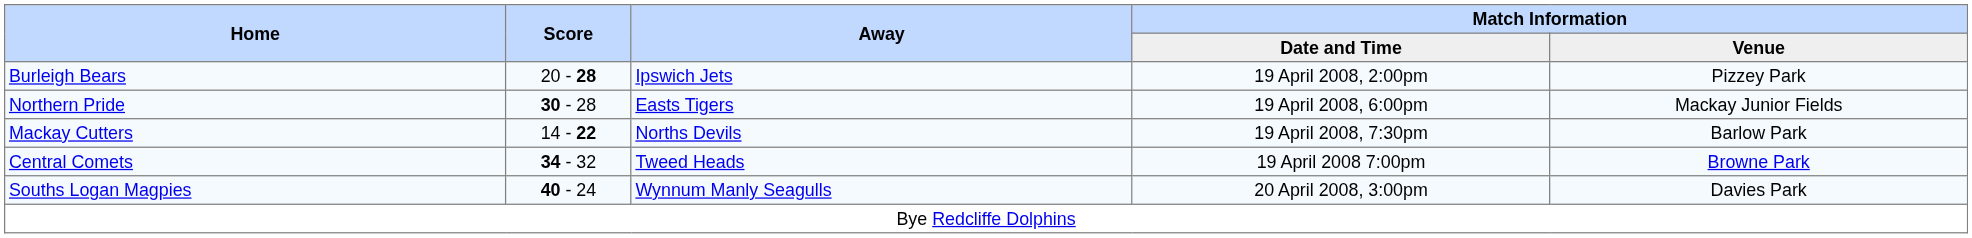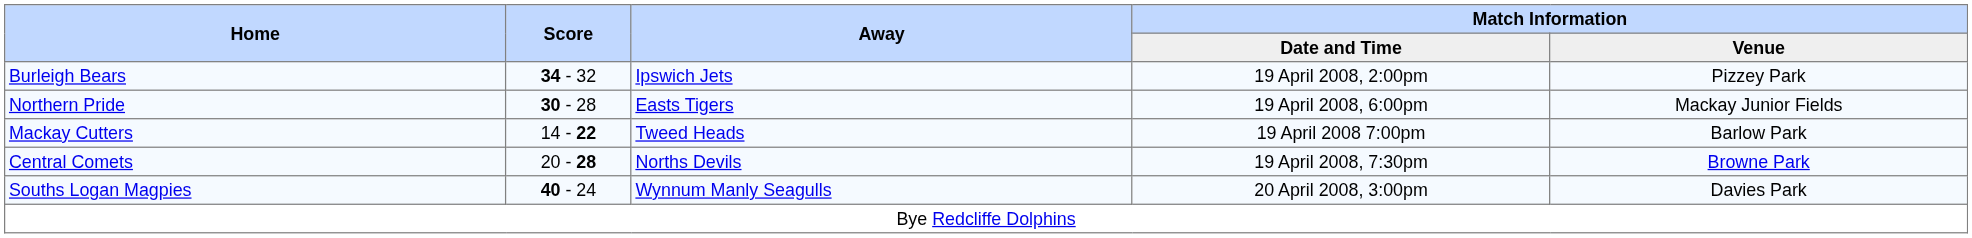Burleigh Bears | Score: 20 - 28 -> 34 - 32
Mackay Cutters | Away: Norths Devils -> Tweed Heads
Mackay Cutters | Match Information / Date and Time: 19 April 2008, 7:30pm -> 19 April 2008 7:00pm
Central Comets | Score: 34 - 32 -> 20 - 28
Central Comets | Away: Tweed Heads -> Norths Devils
Central Comets | Match Information / Date and Time: 19 April 2008 7:00pm -> 19 April 2008, 7:30pm
